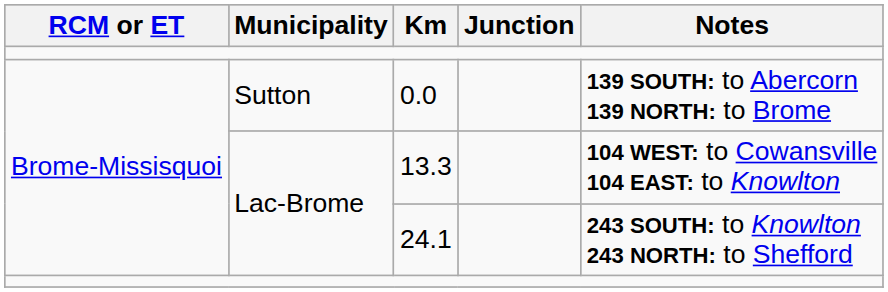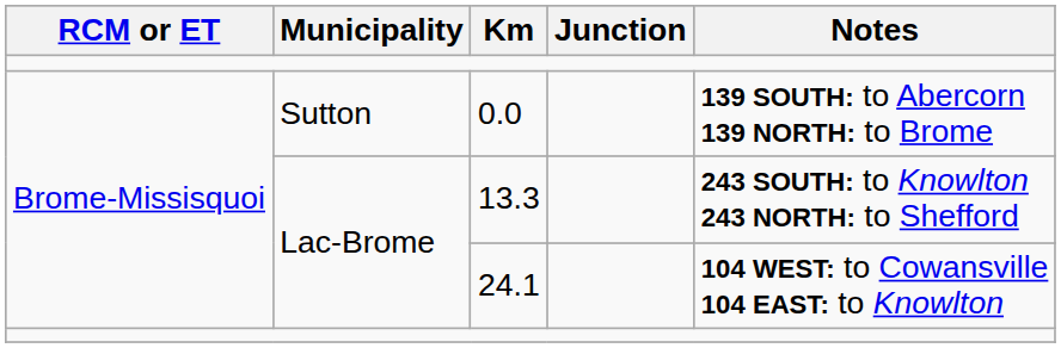13.3 | Notes: 104 WEST: to Cowansville 104 EAST: to Knowlton -> 243 SOUTH: to Knowlton 243 NORTH: to Shefford
24.1 | Notes: 243 SOUTH: to Knowlton 243 NORTH: to Shefford -> 104 WEST: to Cowansville 104 EAST: to Knowlton
